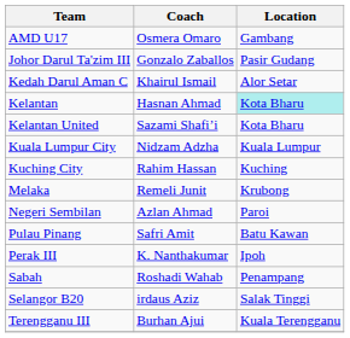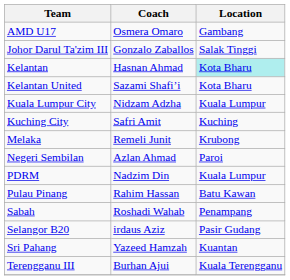Johor Darul Ta'zim III | Location: Pasir Gudang -> Salak Tinggi
- row: Kedah Darul Aman C | Khairul Ismail | Alor Setar
Kuching City | Coach: Rahim Hassan -> Safri Amit
+ row: PDRM | Nadzim Din | Kuala Lumpur
Pulau Pinang | Coach: Safri Amit -> Rahim Hassan
- row: Perak III | K. Nanthakumar | Ipoh
Selangor B20 | Location: Salak Tinggi -> Pasir Gudang
+ row: Sri Pahang | Yazeed Hamzah | Kuantan
